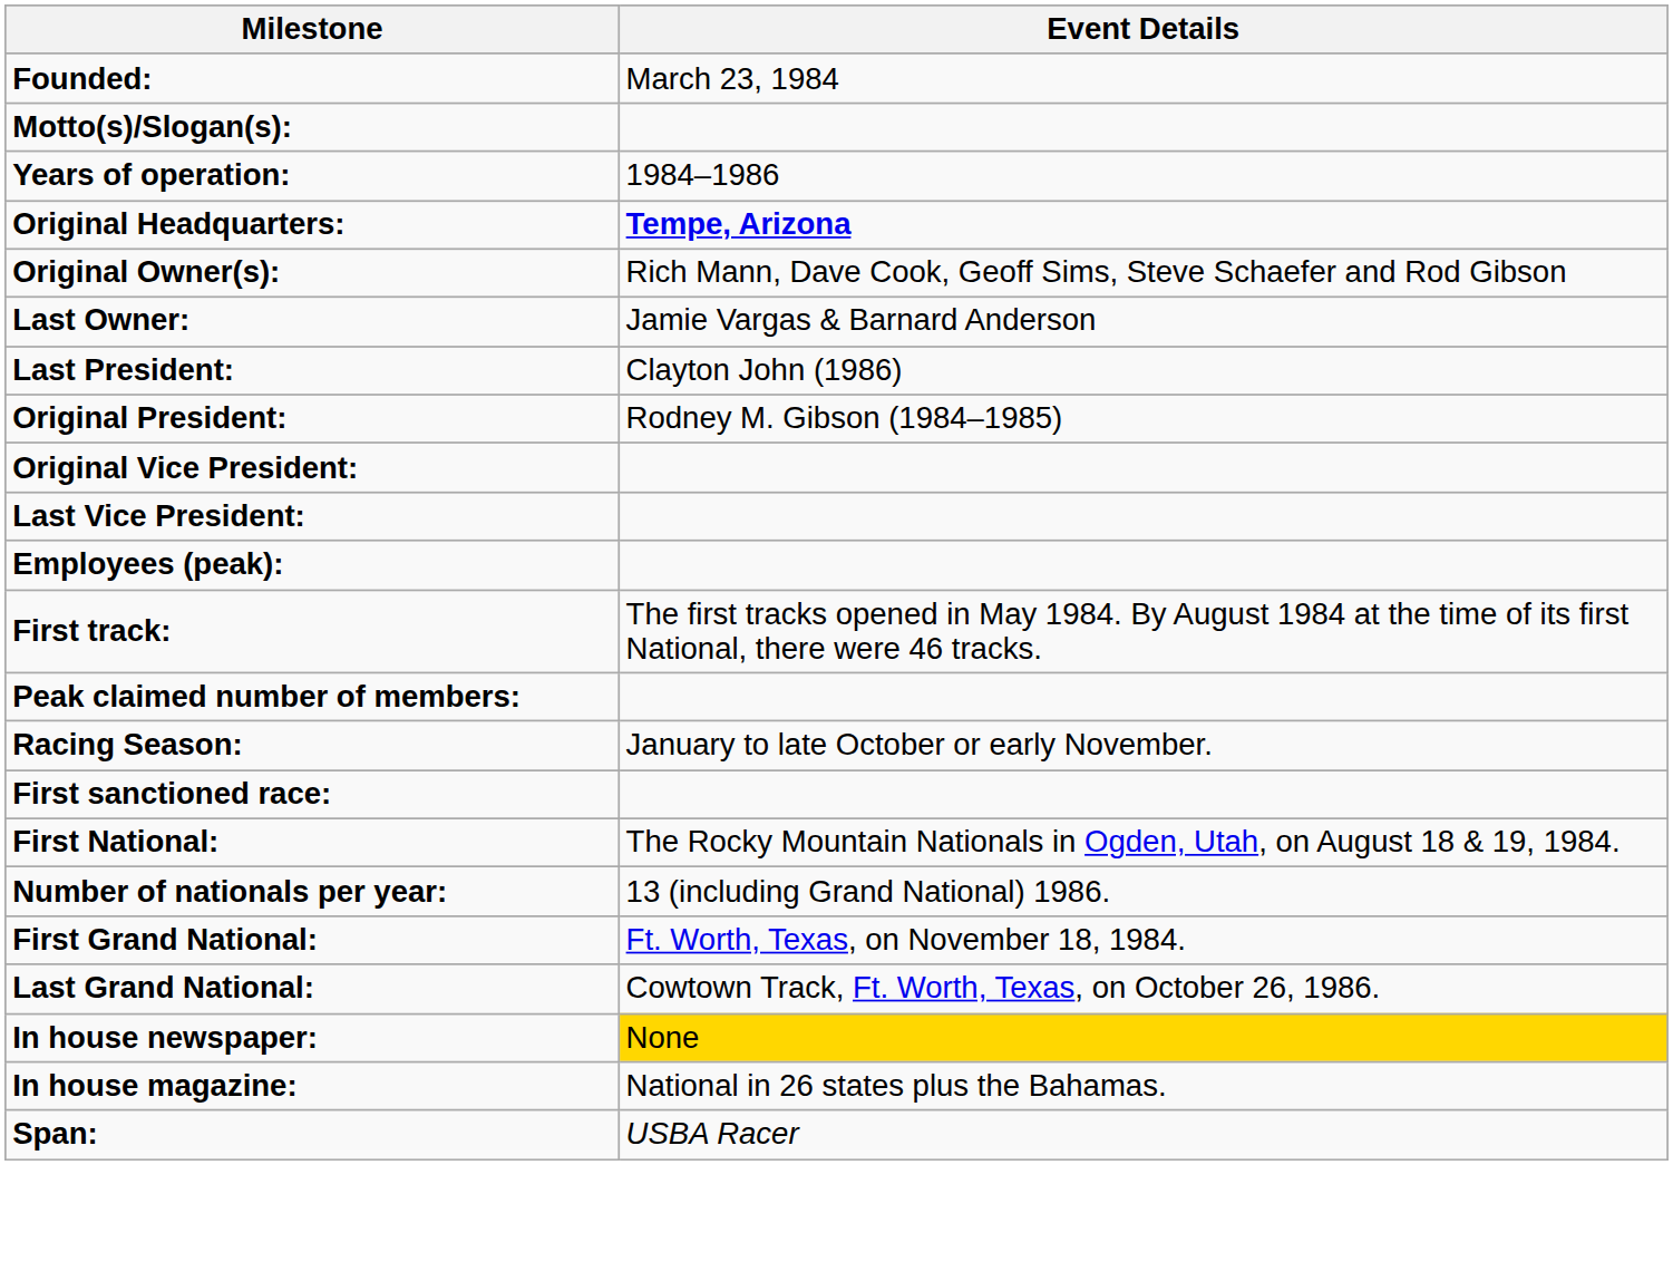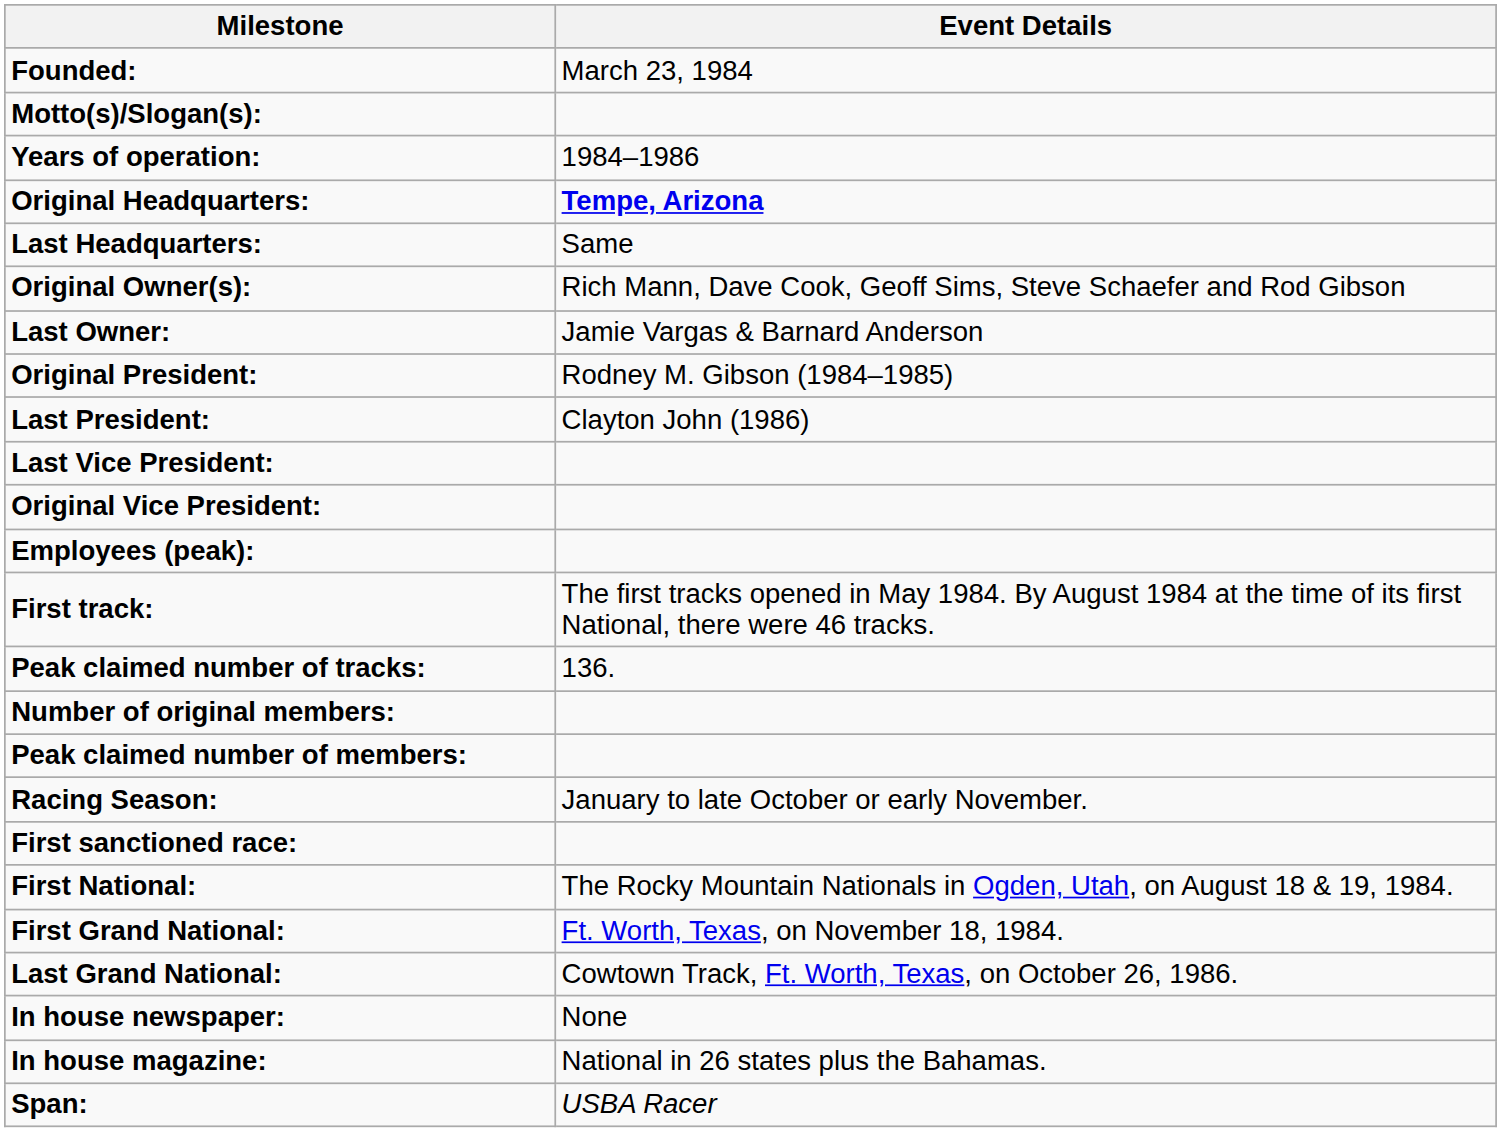+ row: Last Headquarters: | Same
rows swapped: Original President: <-> Last President:
rows swapped: Original Vice President: <-> Last Vice President:
+ row: Peak claimed number of tracks: | 136.
+ row: Number of original members:
- row: Number of nationals per year: | 13 (including Grand National) 1986.
In house newspaper: | Event Details: gold background -> no background
